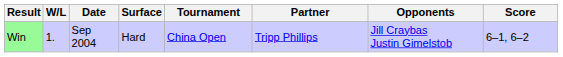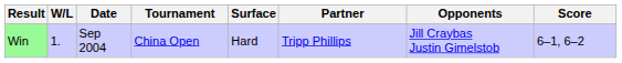columns swapped: Tournament <-> Surface
